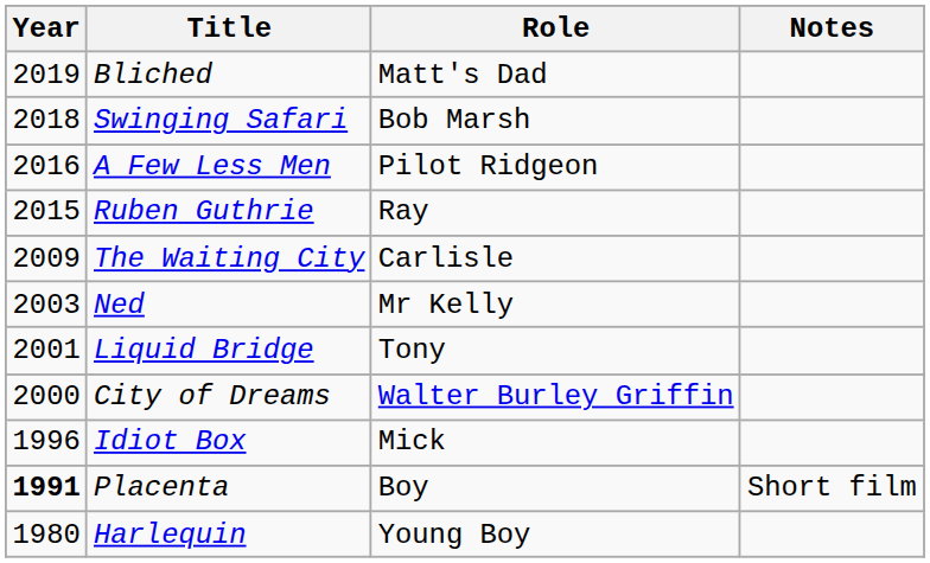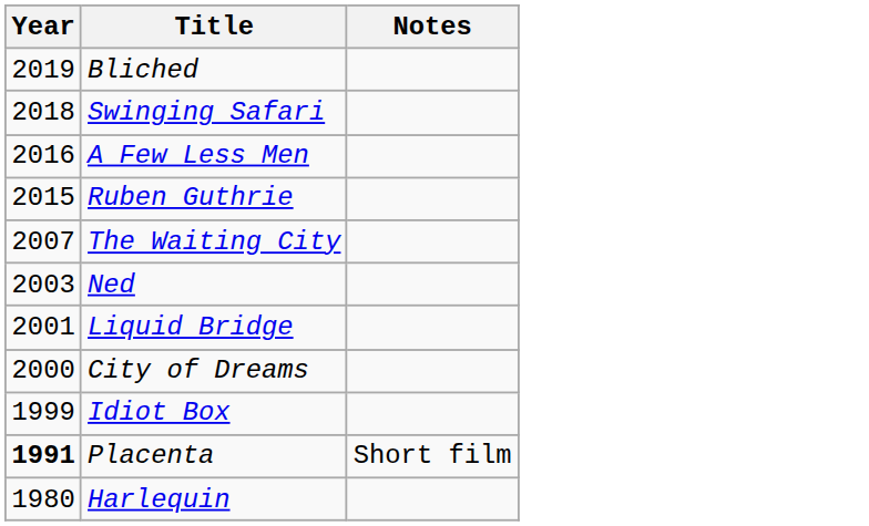- column: Role | Matt's Dad | Bob Marsh | Pilot Ridgeon | Ray | Carlisle | Mr Kelly | Tony | Walter Burley Griffin | Mick | Boy | Young Boy
The Waiting City | Year: 2009 -> 2007
Idiot Box | Year: 1996 -> 1999
